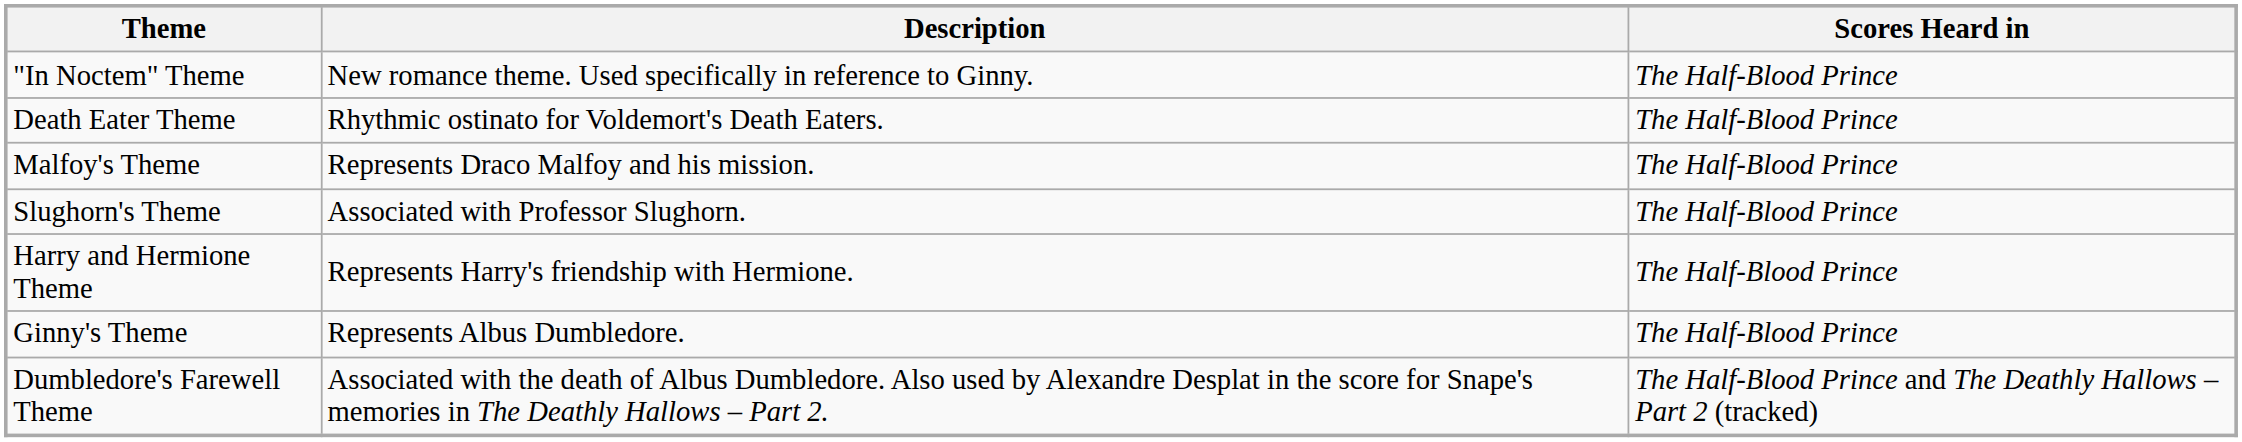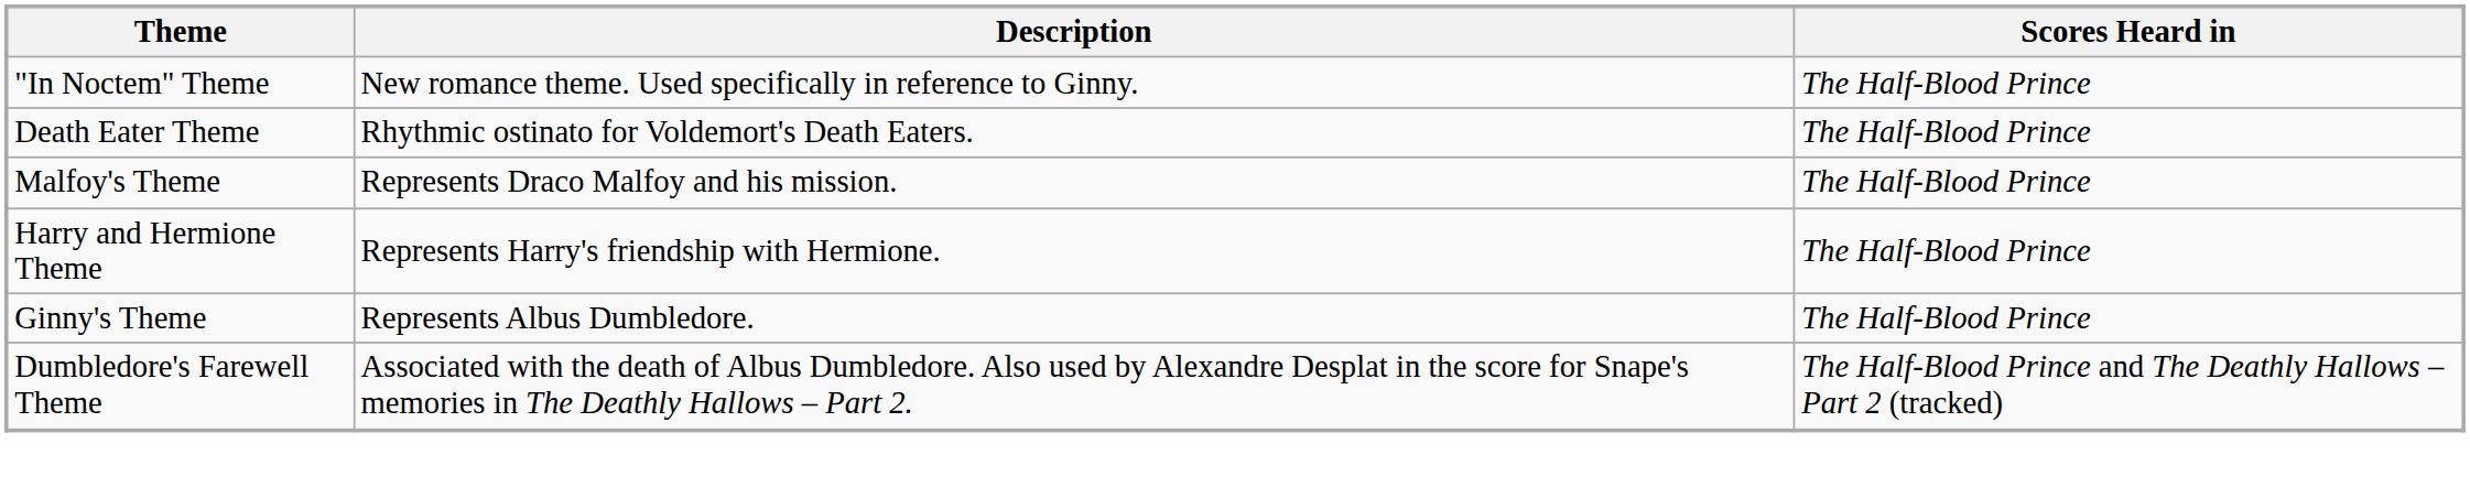- row: Slughorn's Theme | Associated with Professor Slughorn. | The Half-Blood Prince
